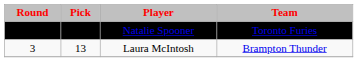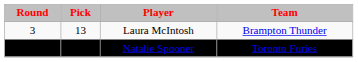rows swapped: Natalie Spooner <-> Laura McIntosh
